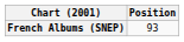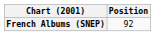French Albums (SNEP) | Position: 93 -> 92
